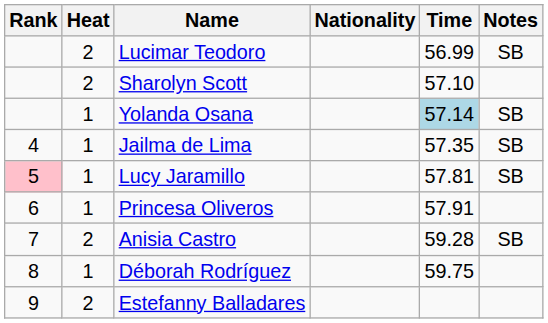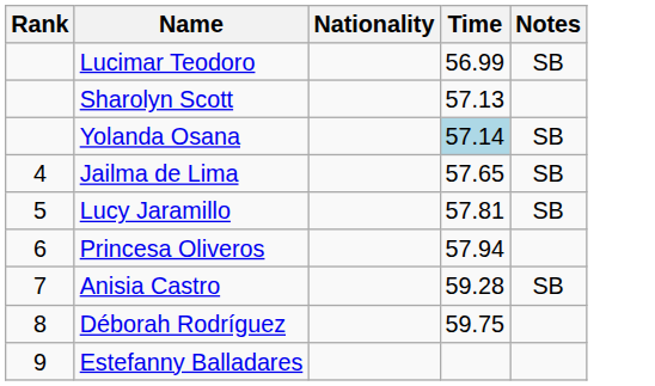- column: Heat | 2 | 2 | 1 | 1 | 1 | 1 | 2 | 1 | 2
Sharolyn Scott | Time: 57.10 -> 57.13
Jailma de Lima | Time: 57.35 -> 57.65
Lucy Jaramillo | Rank: pink background -> no background
Princesa Oliveros | Time: 57.91 -> 57.94
